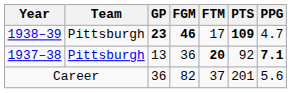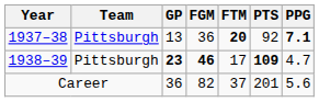rows swapped: 1937–38 <-> 1938–39
